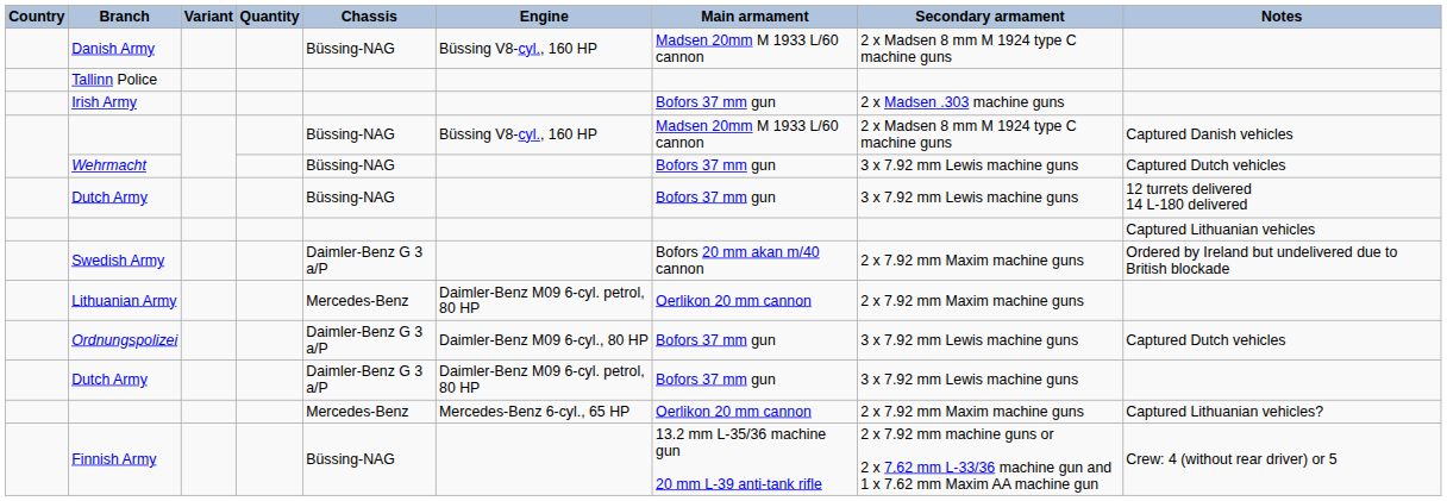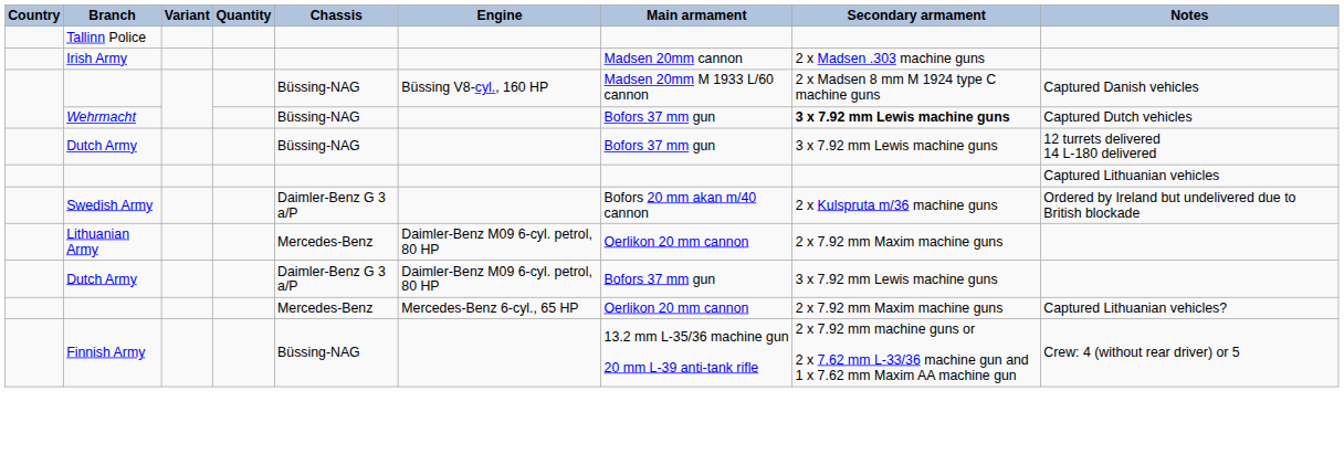- row: Danish Army | Büssing-NAG | Büssing V8-cyl., 160 HP | Madsen 20mm M 1933 L/60 cannon | 2 x Madsen 8 mm M 1924 type C machine guns
Irish Army | Main armament: Bofors 37 mm gun -> Madsen 20mm cannon
Wehrmacht | Secondary armament: normal -> bold
Swedish Army | Secondary armament: 2 x 7.92 mm Maxim machine guns -> 2 x Kulspruta m/36 machine guns
- row: Ordnungspolizei | Daimler-Benz G 3 a/P | Daimler-Benz M09 6-cyl., 80 HP | Bofors 37 mm gun | 3 x 7.92 mm Lewis machine guns | Captured Dutch vehicles
